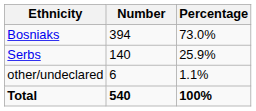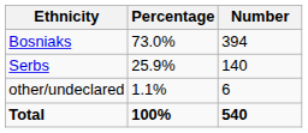columns swapped: Number <-> Percentage
